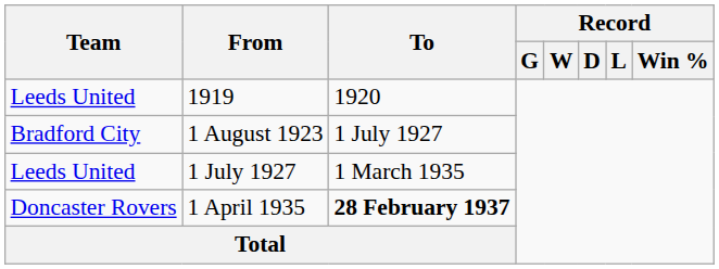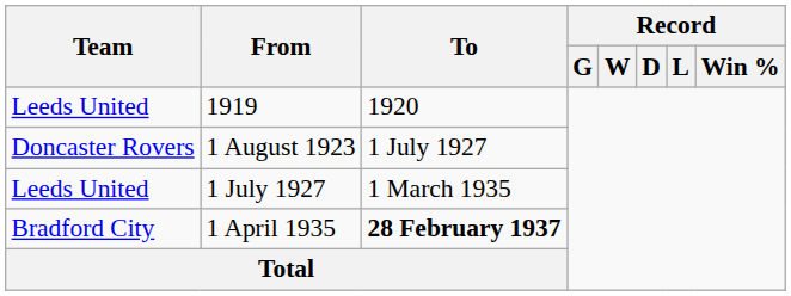1 August 1923 | Team: Bradford City -> Doncaster Rovers
1 April 1935 | Team: Doncaster Rovers -> Bradford City
